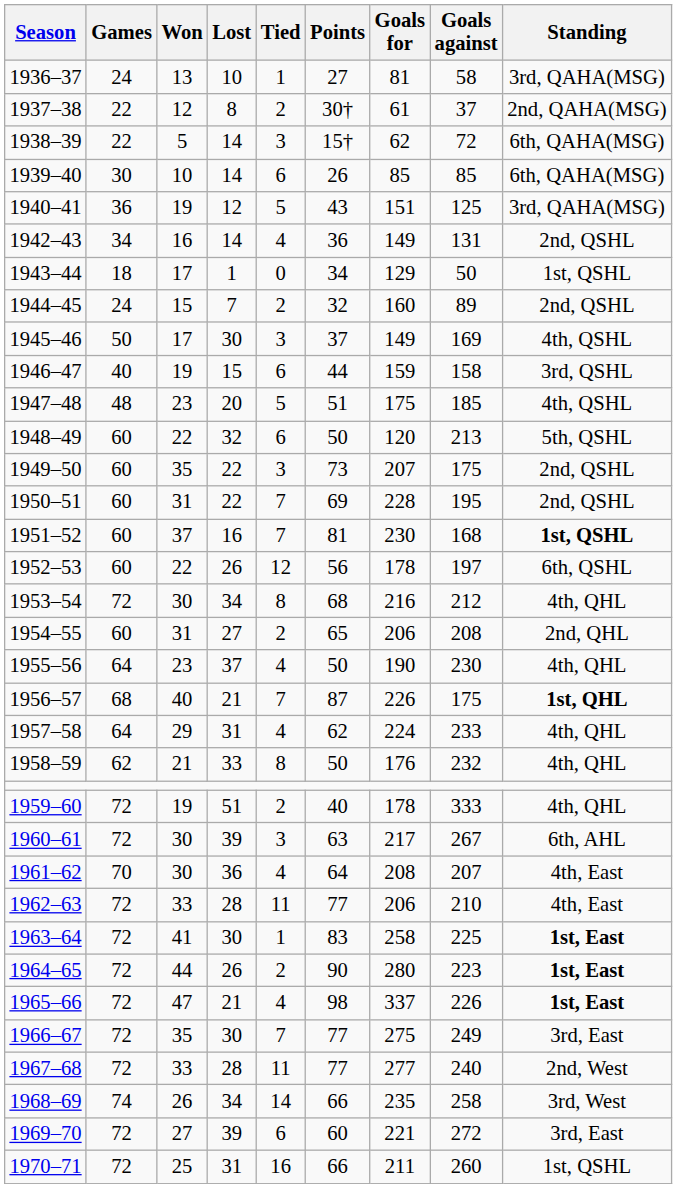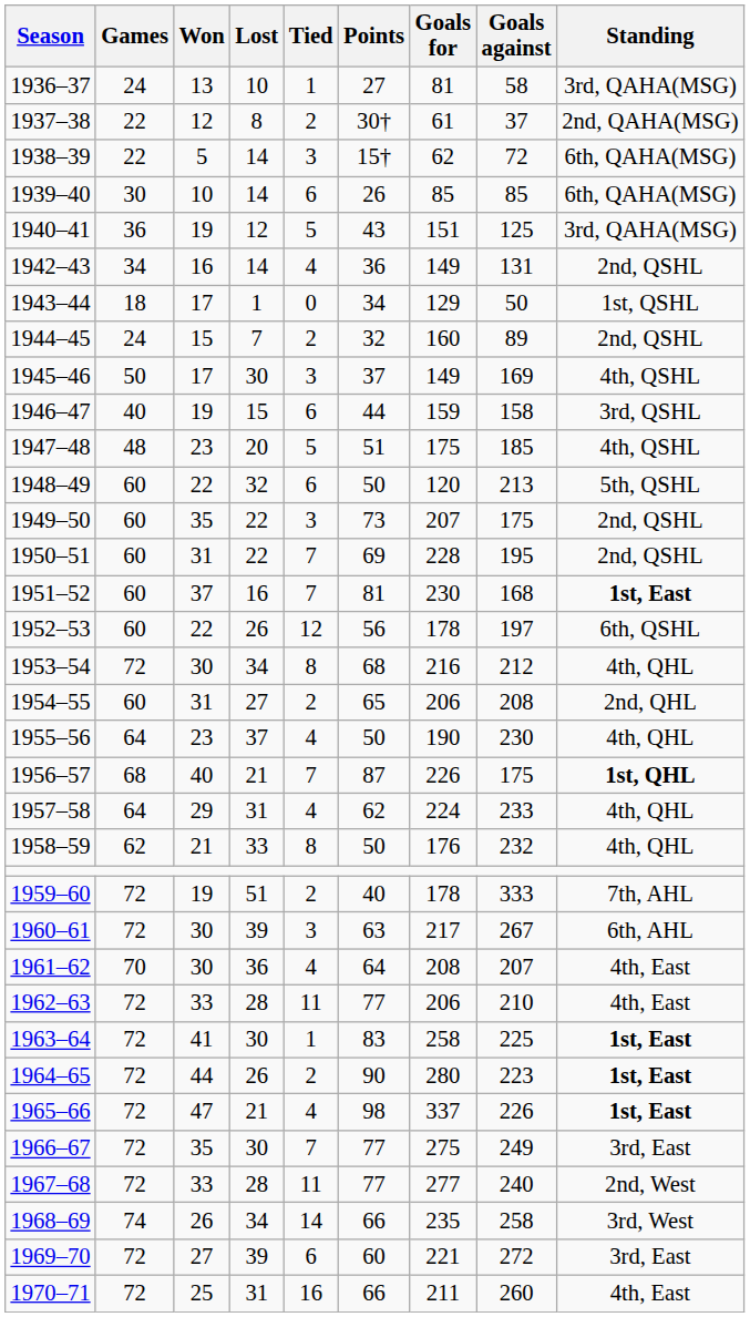1951–52 | Standing: 1st, QSHL -> 1st, East
1959–60 | Standing: 4th, QHL -> 7th, AHL
1970–71 | Standing: 1st, QSHL -> 4th, East
